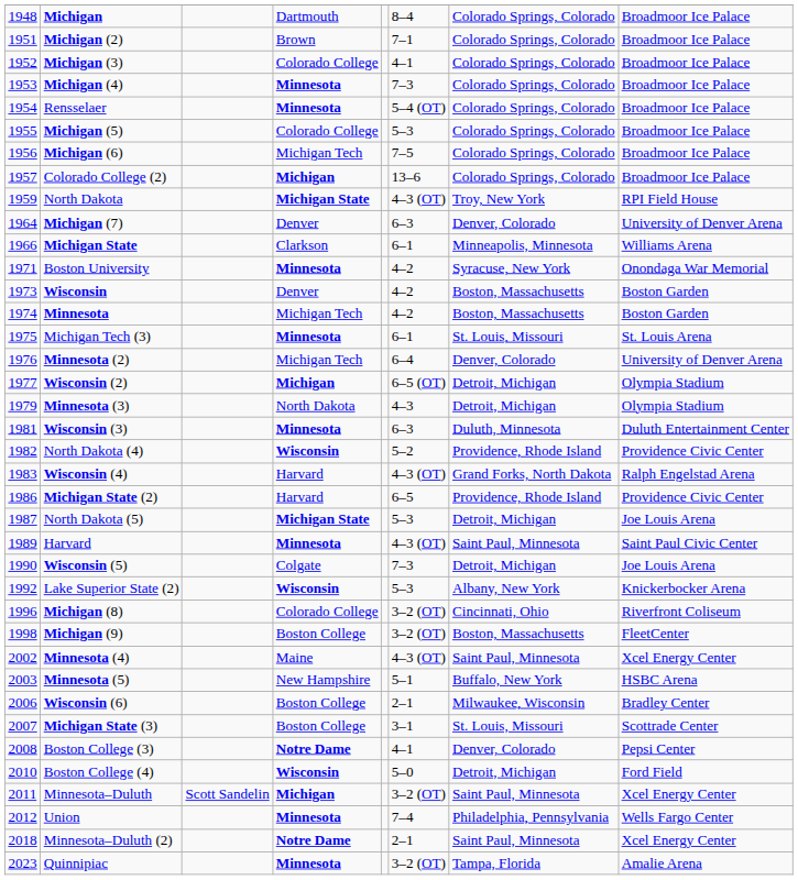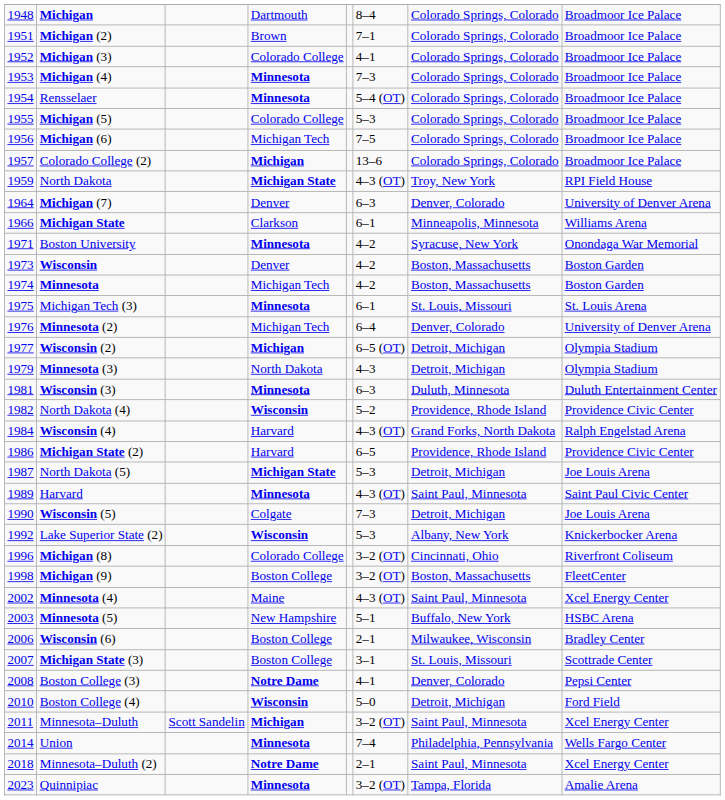Wisconsin (4) | column 1: 1983 -> 1984
Union | column 1: 2012 -> 2014
